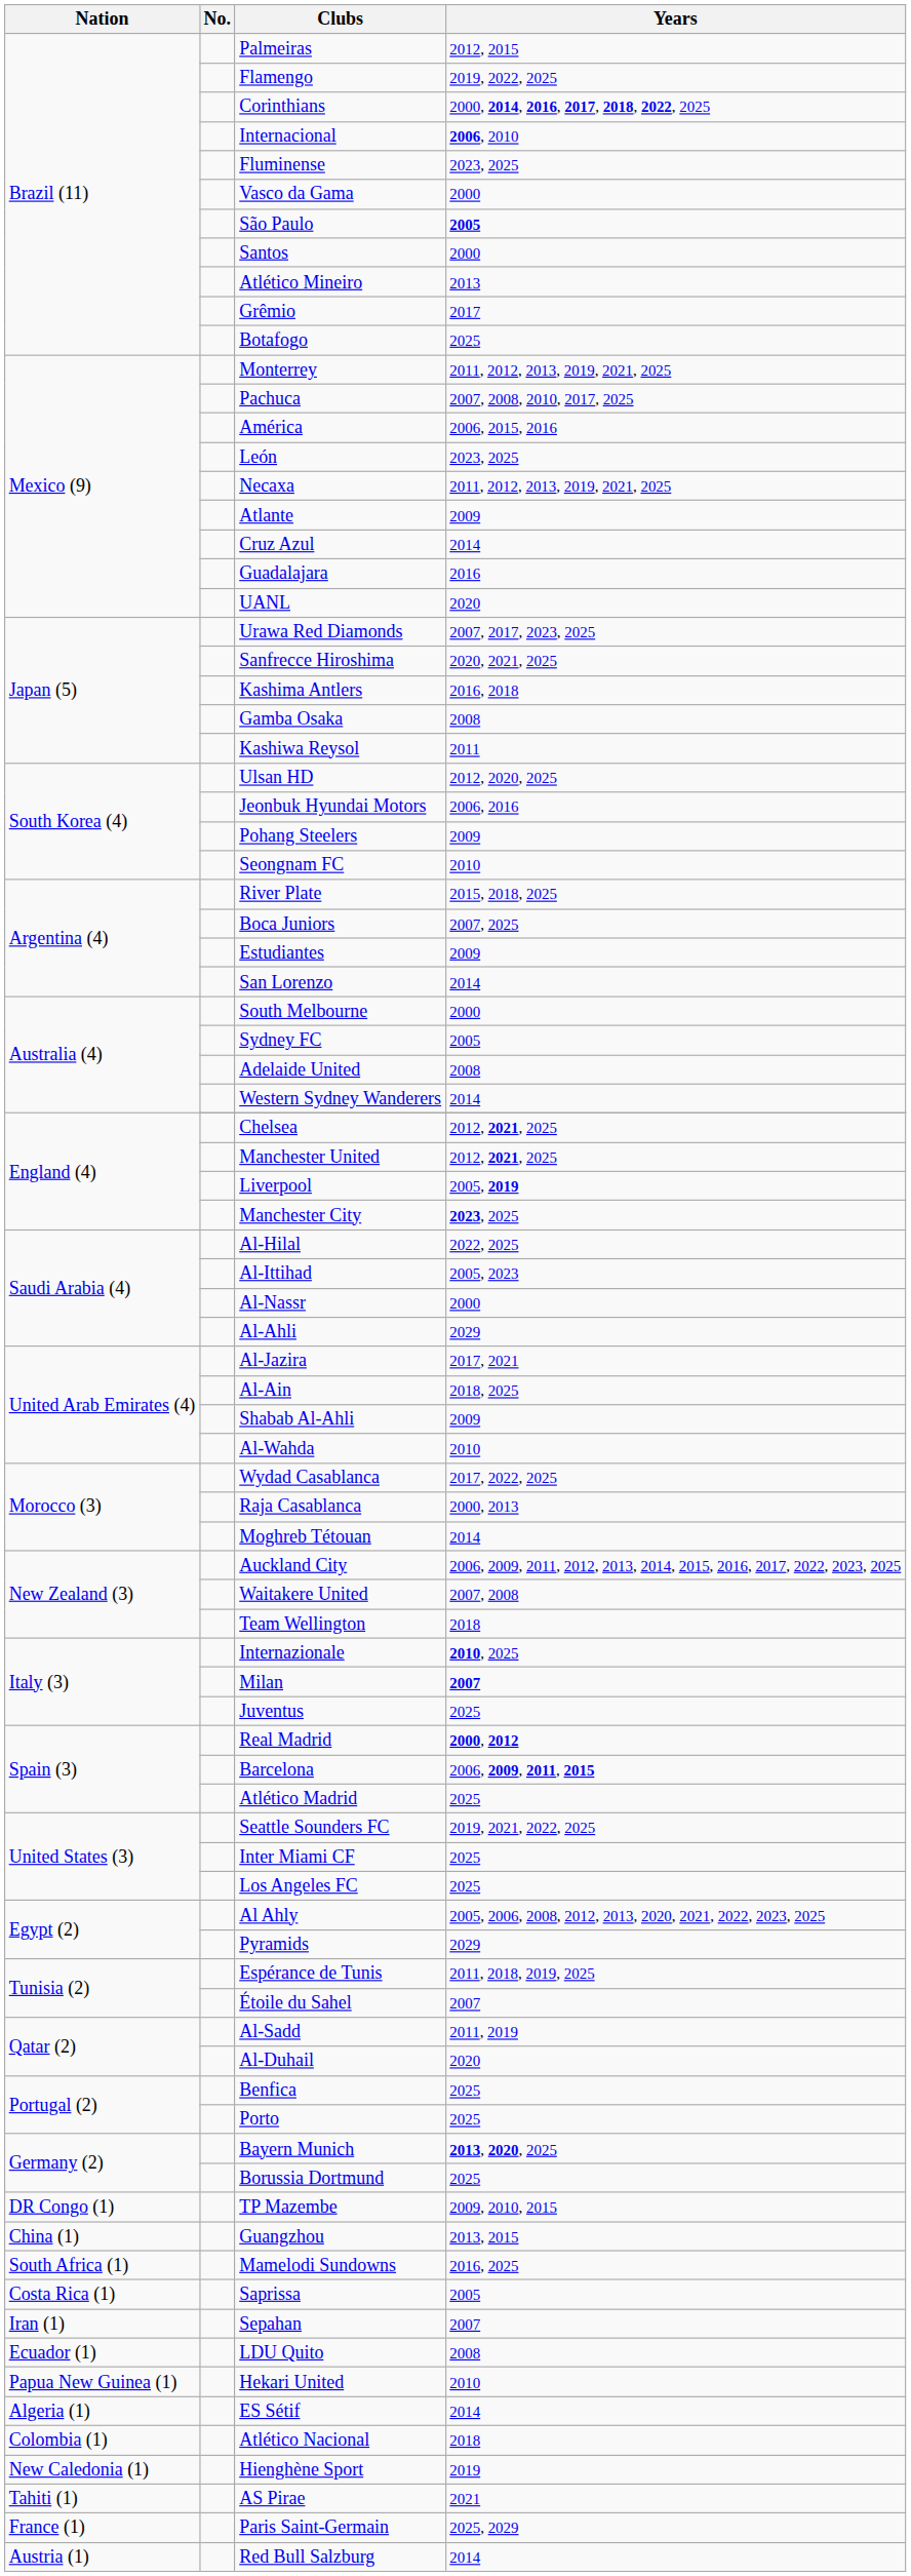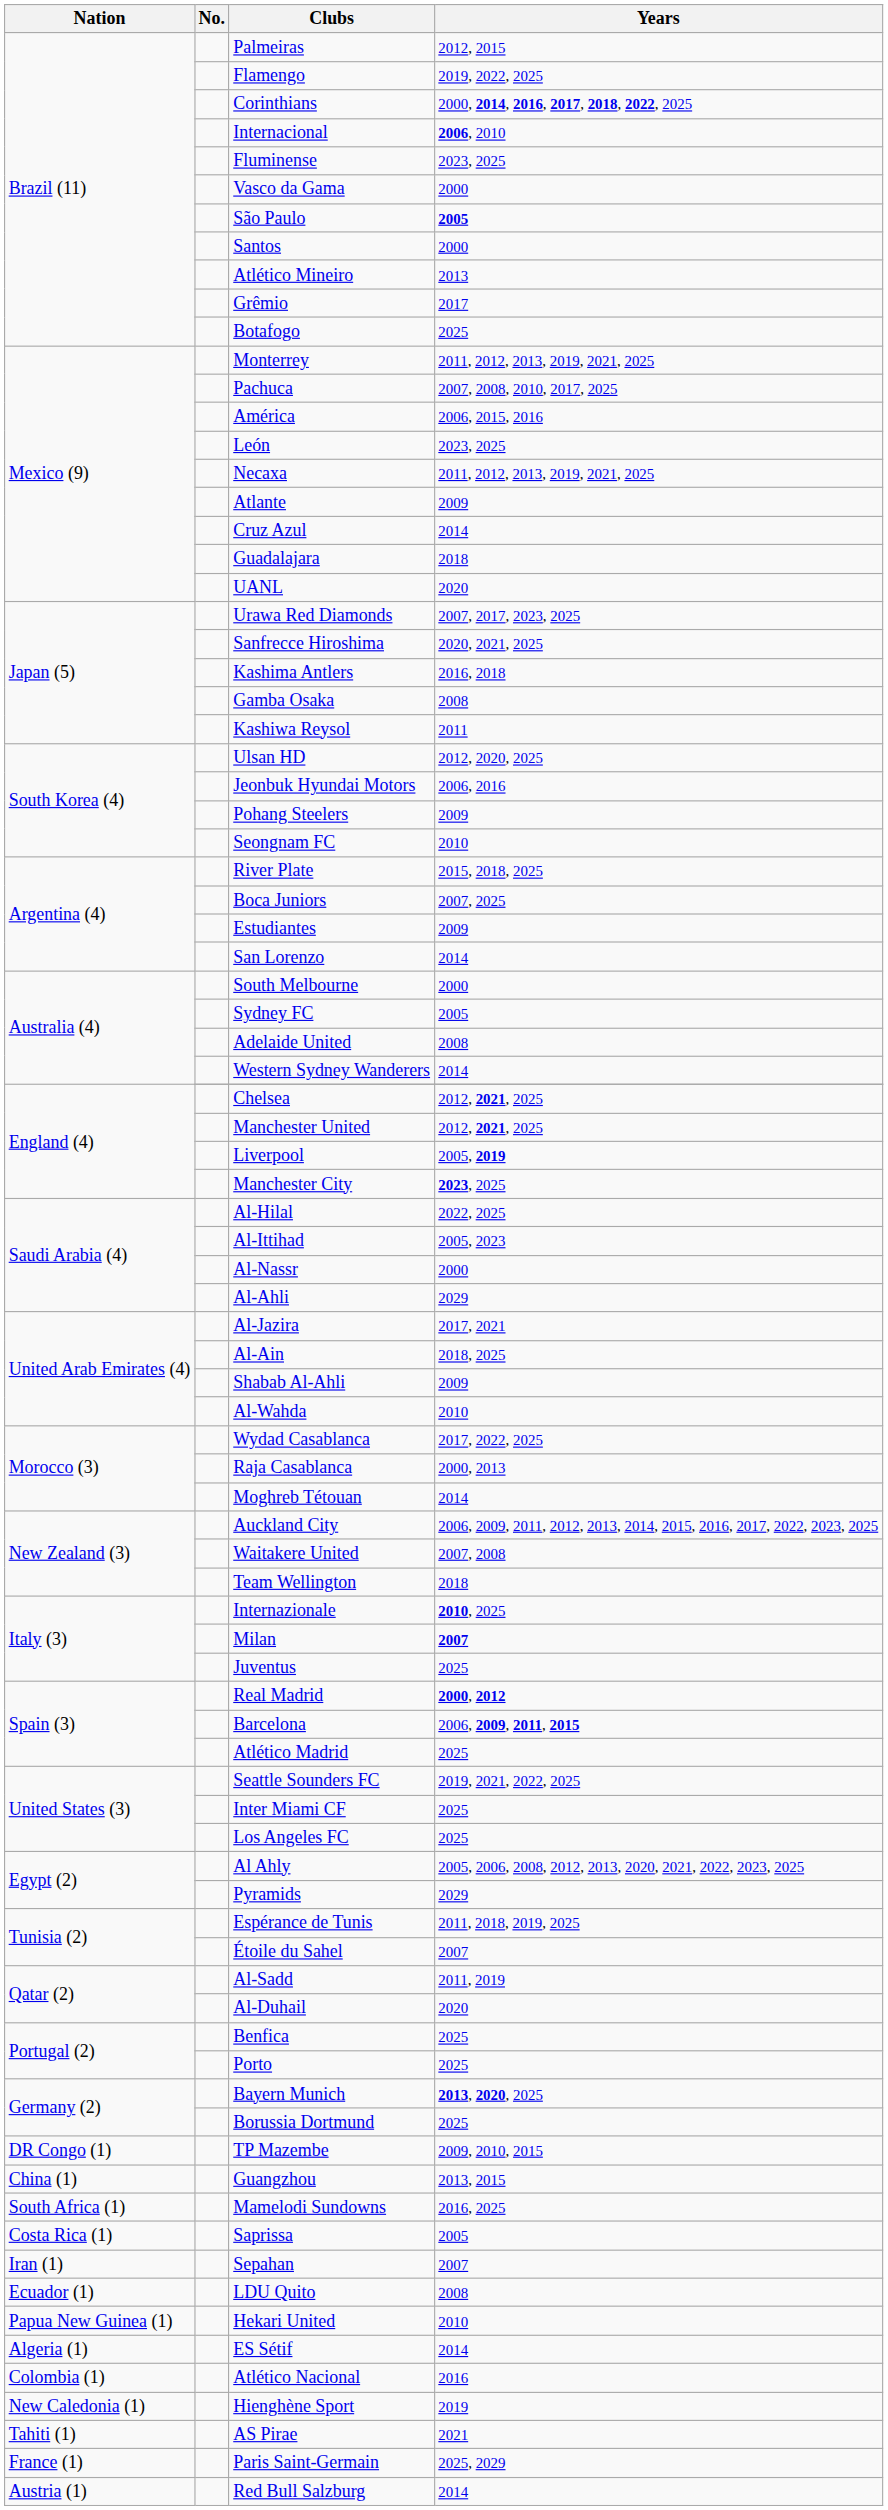Guadalajara | Years: 2016 -> 2018
Atlético Nacional | Years: 2018 -> 2016
